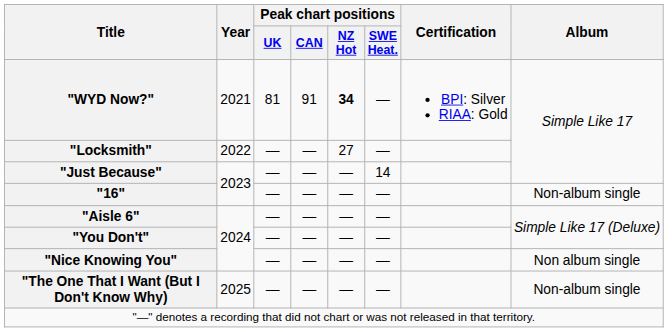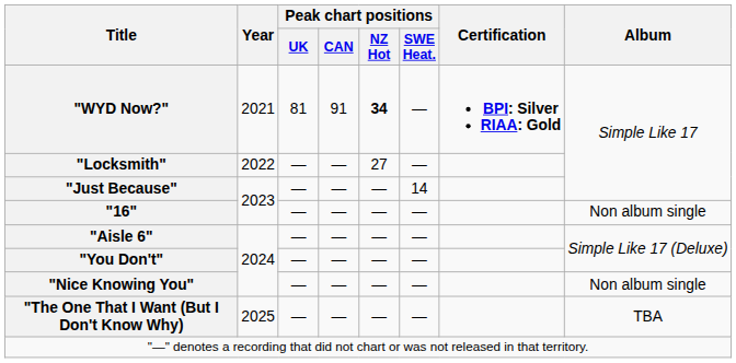"WYD Now?" | Certification: normal -> bold
"16" | Album: Non-album single -> Non album single
"The One That I Want (But I Don't Know Why) | Album: Non-album single -> TBA
